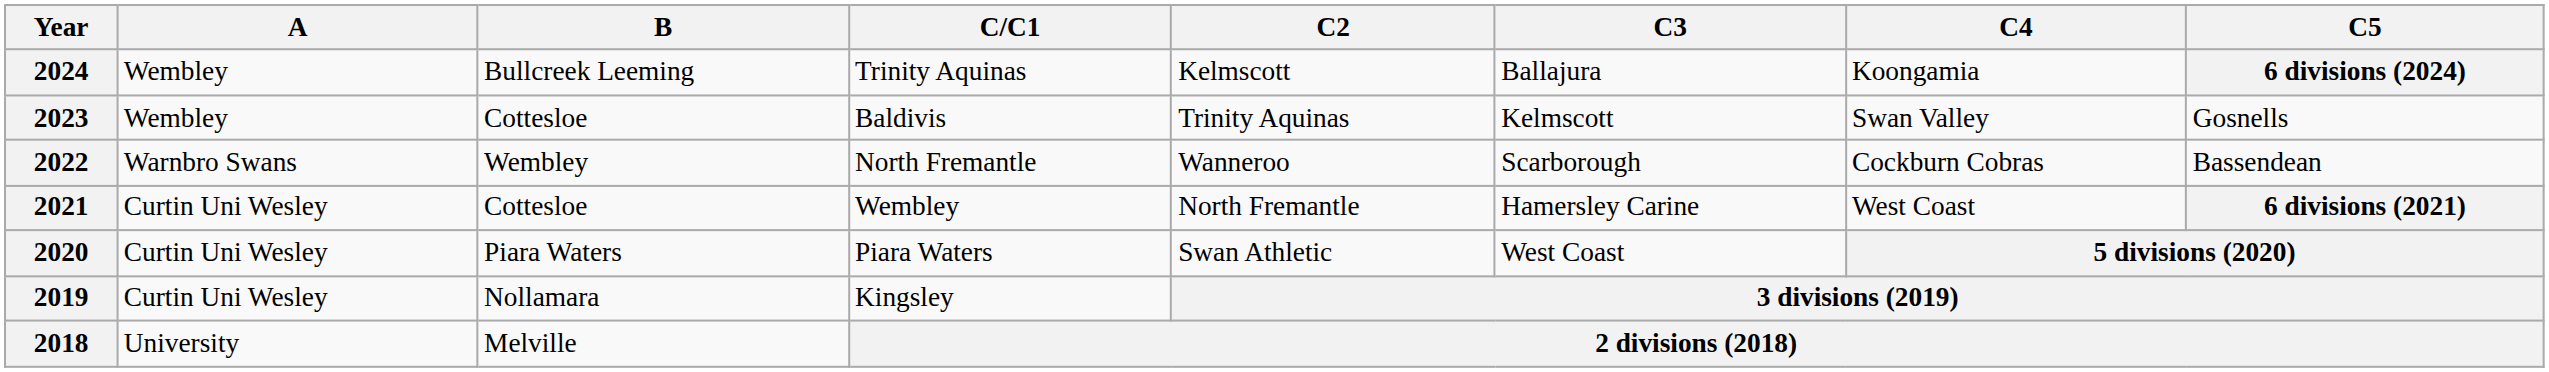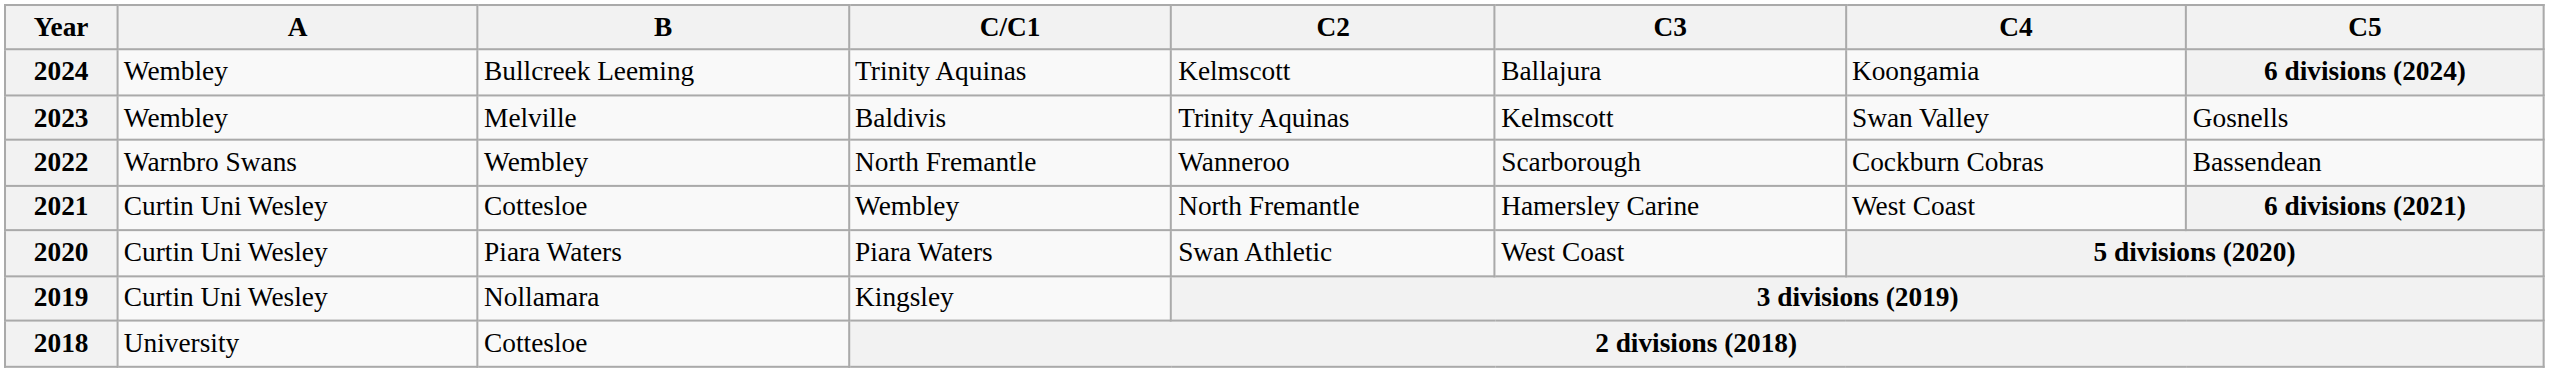2023 | B: Cottesloe -> Melville
2018 | B: Melville -> Cottesloe
